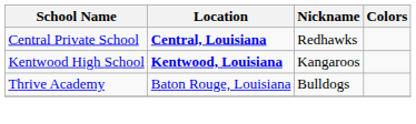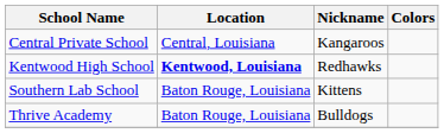Central Private School | Location: bold -> normal
Central Private School | Nickname: Redhawks -> Kangaroos
Kentwood High School | Nickname: Kangaroos -> Redhawks
+ row: Southern Lab School | Baton Rouge, Louisiana | Kittens
